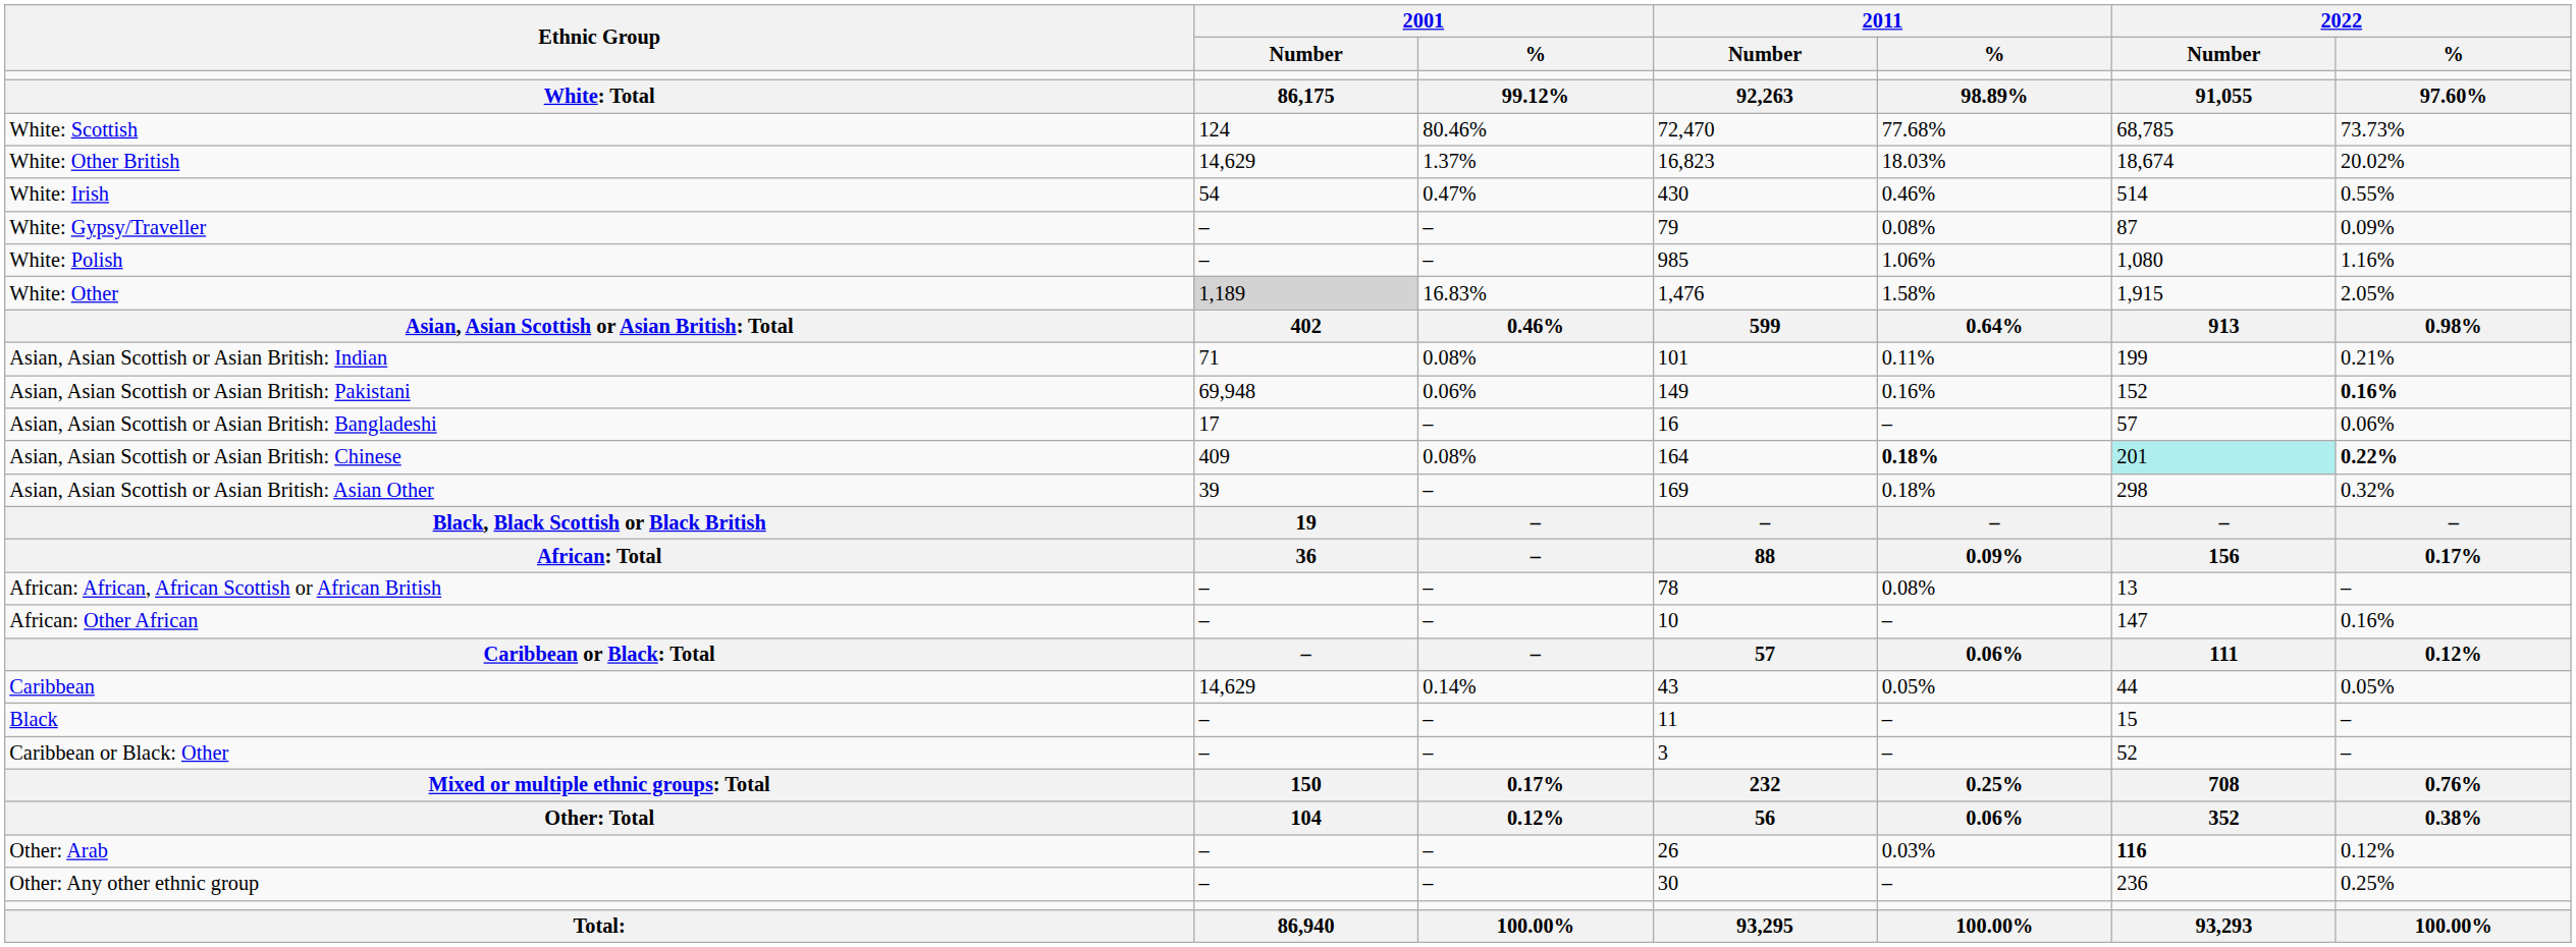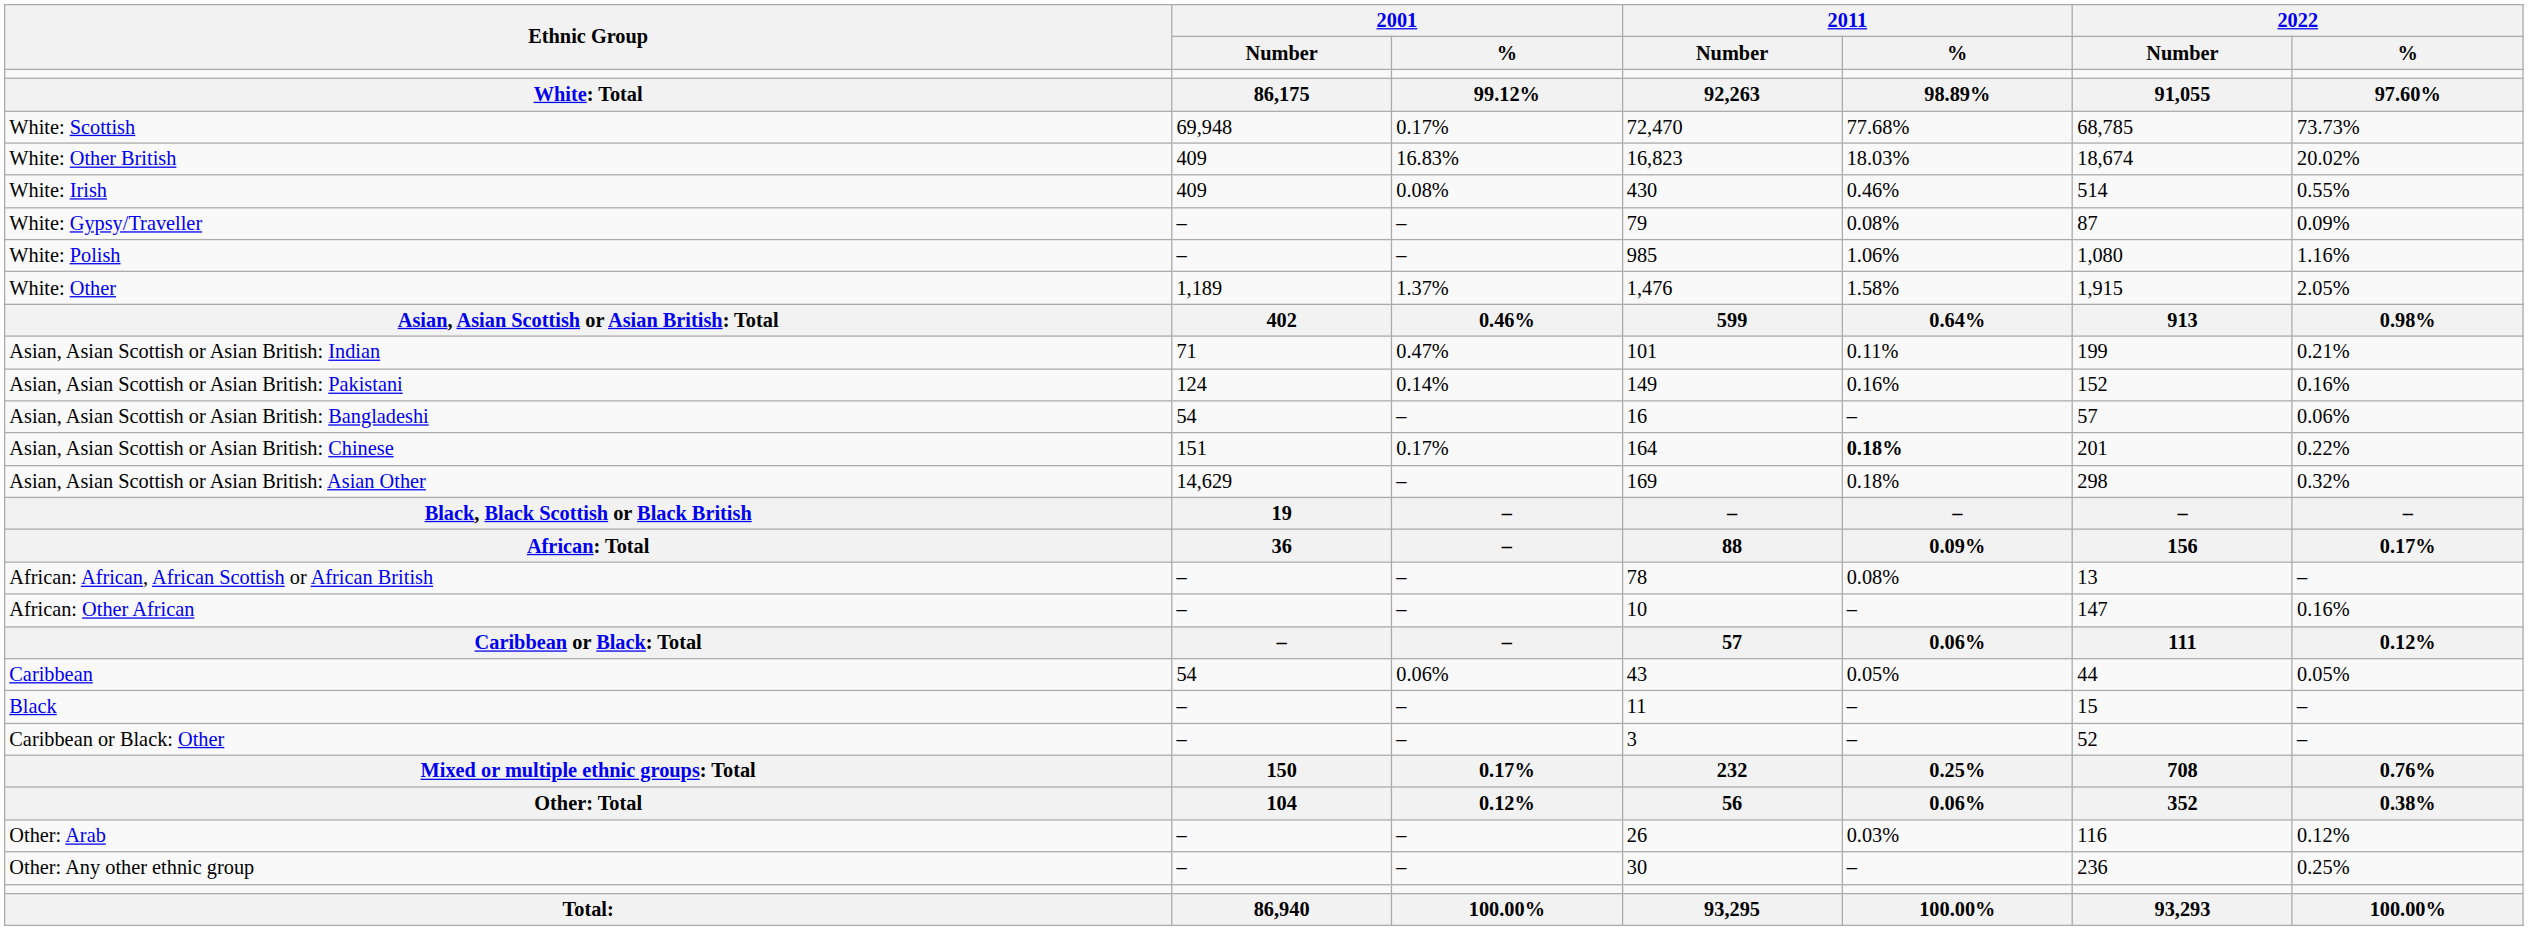White: Scottish | 2001 / Number: 124 -> 69,948
White: Scottish | 2001 / %: 80.46% -> 0.17%
White: Other British | 2001 / Number: 14,629 -> 409
White: Other British | 2001 / %: 1.37% -> 16.83%
White: Irish | 2001 / Number: 54 -> 409
White: Irish | 2001 / %: 0.47% -> 0.08%
White: Other | 2001 / Number: lightgrey background -> no background
White: Other | 2001 / %: 16.83% -> 1.37%
Asian, Asian Scottish or Asian British: Indian | 2001 / %: 0.08% -> 0.47%
Asian, Asian Scottish or Asian British: Pakistani | 2001 / Number: 69,948 -> 124
Asian, Asian Scottish or Asian British: Pakistani | 2001 / %: 0.06% -> 0.14%
Asian, Asian Scottish or Asian British: Pakistani | 2022 / %: bold -> normal
Asian, Asian Scottish or Asian British: Bangladeshi | 2001 / Number: 17 -> 54
Asian, Asian Scottish or Asian British: Chinese | 2001 / Number: 409 -> 151
Asian, Asian Scottish or Asian British: Chinese | 2001 / %: 0.08% -> 0.17%
Asian, Asian Scottish or Asian British: Chinese | 2022 / Number: paleturquoise background -> no background
Asian, Asian Scottish or Asian British: Chinese | 2022 / %: bold -> normal
Asian, Asian Scottish or Asian British: Asian Other | 2001 / Number: 39 -> 14,629
Caribbean | 2001 / Number: 14,629 -> 54
Caribbean | 2001 / %: 0.14% -> 0.06%
Other: Arab | 2022 / Number: bold -> normal
